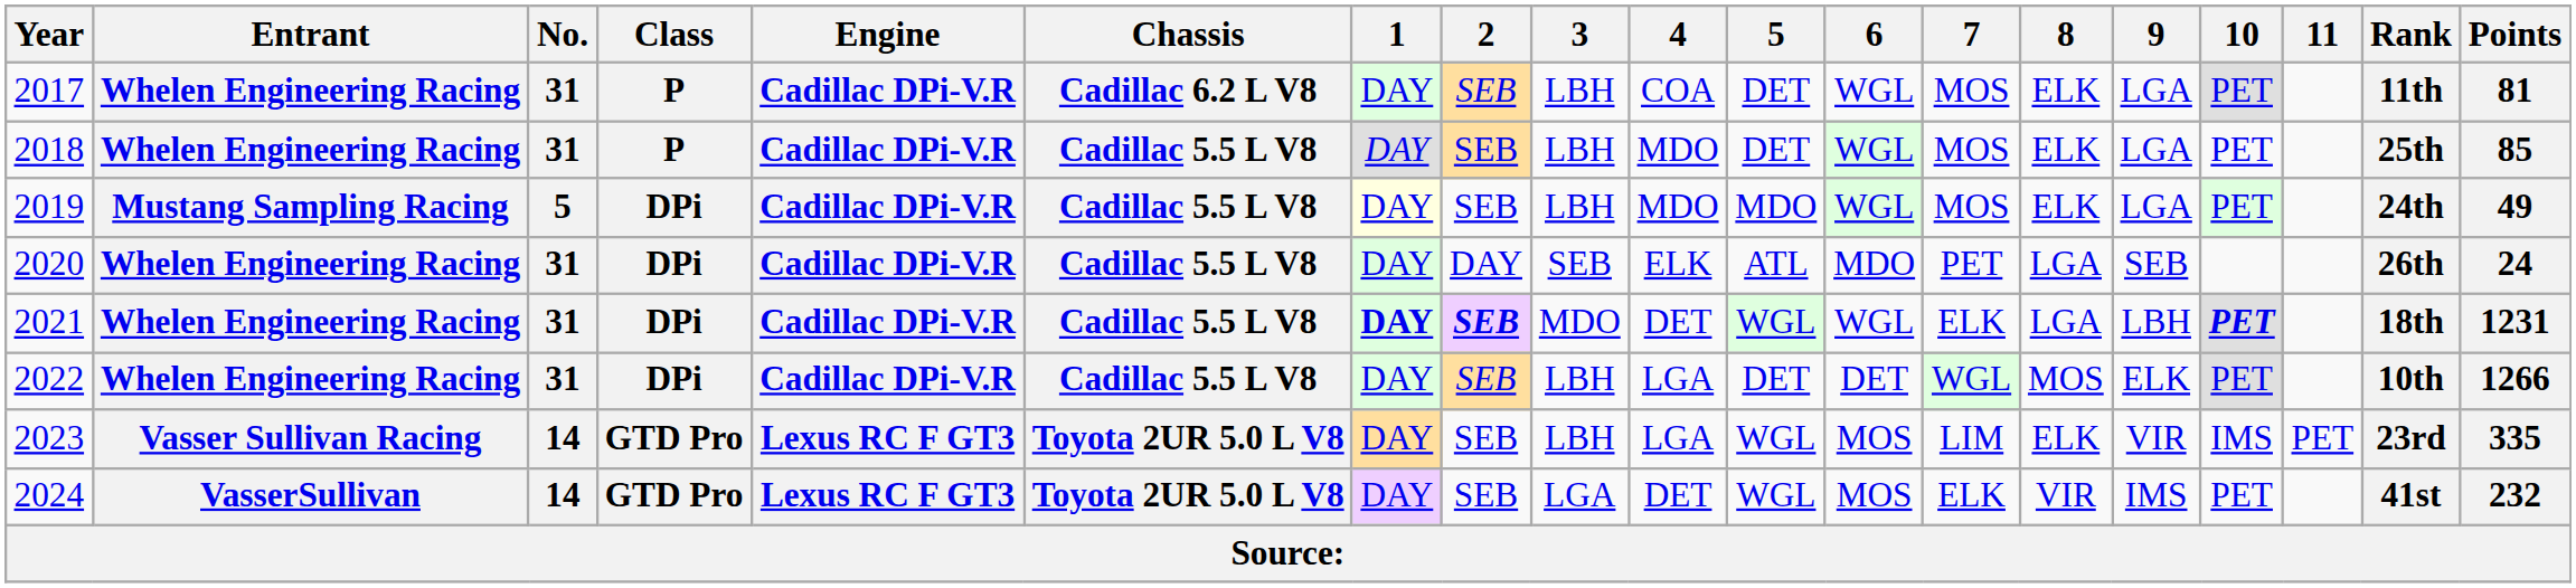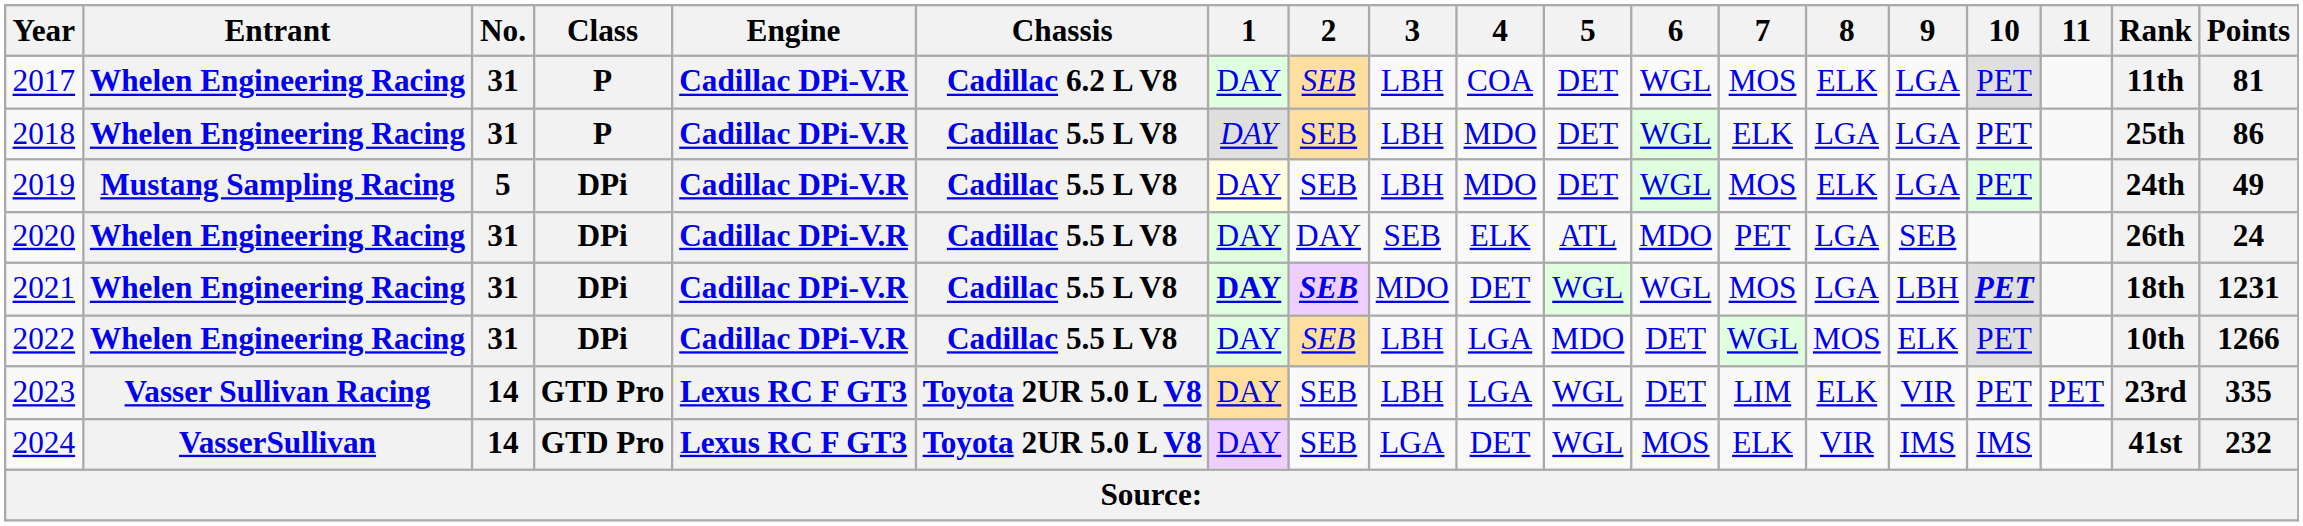2018 | 7: MOS -> ELK
2018 | 8: ELK -> LGA
2018 | Points: 85 -> 86
2019 | 5: MDO -> DET
2021 | 7: ELK -> MOS
2022 | 5: DET -> MDO
2023 | 6: MOS -> DET
2023 | 10: IMS -> PET
2024 | 10: PET -> IMS
